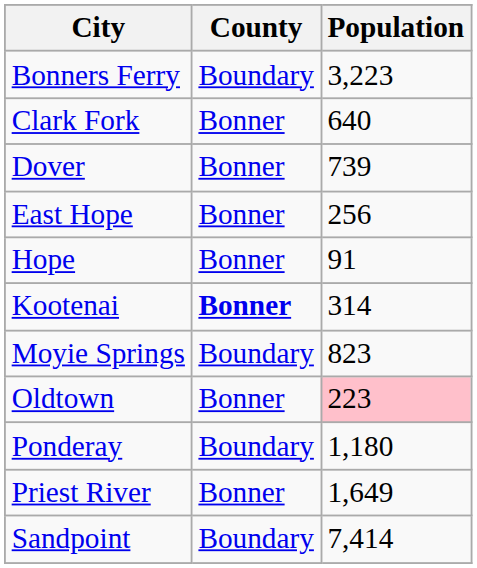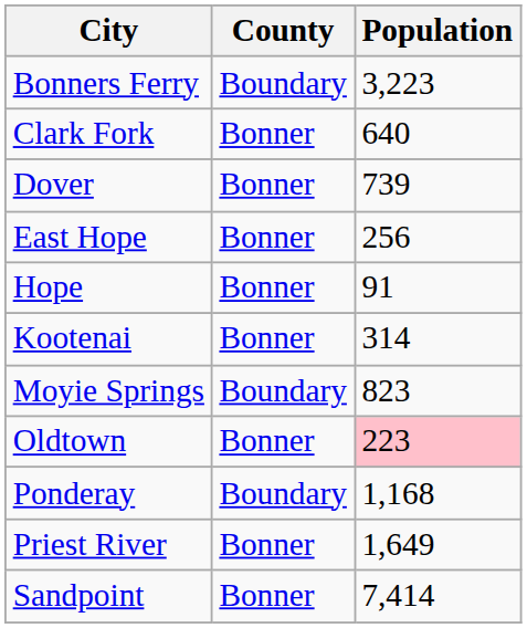Kootenai | County: bold -> normal
Ponderay | Population: 1,180 -> 1,168
Sandpoint | County: Boundary -> Bonner
